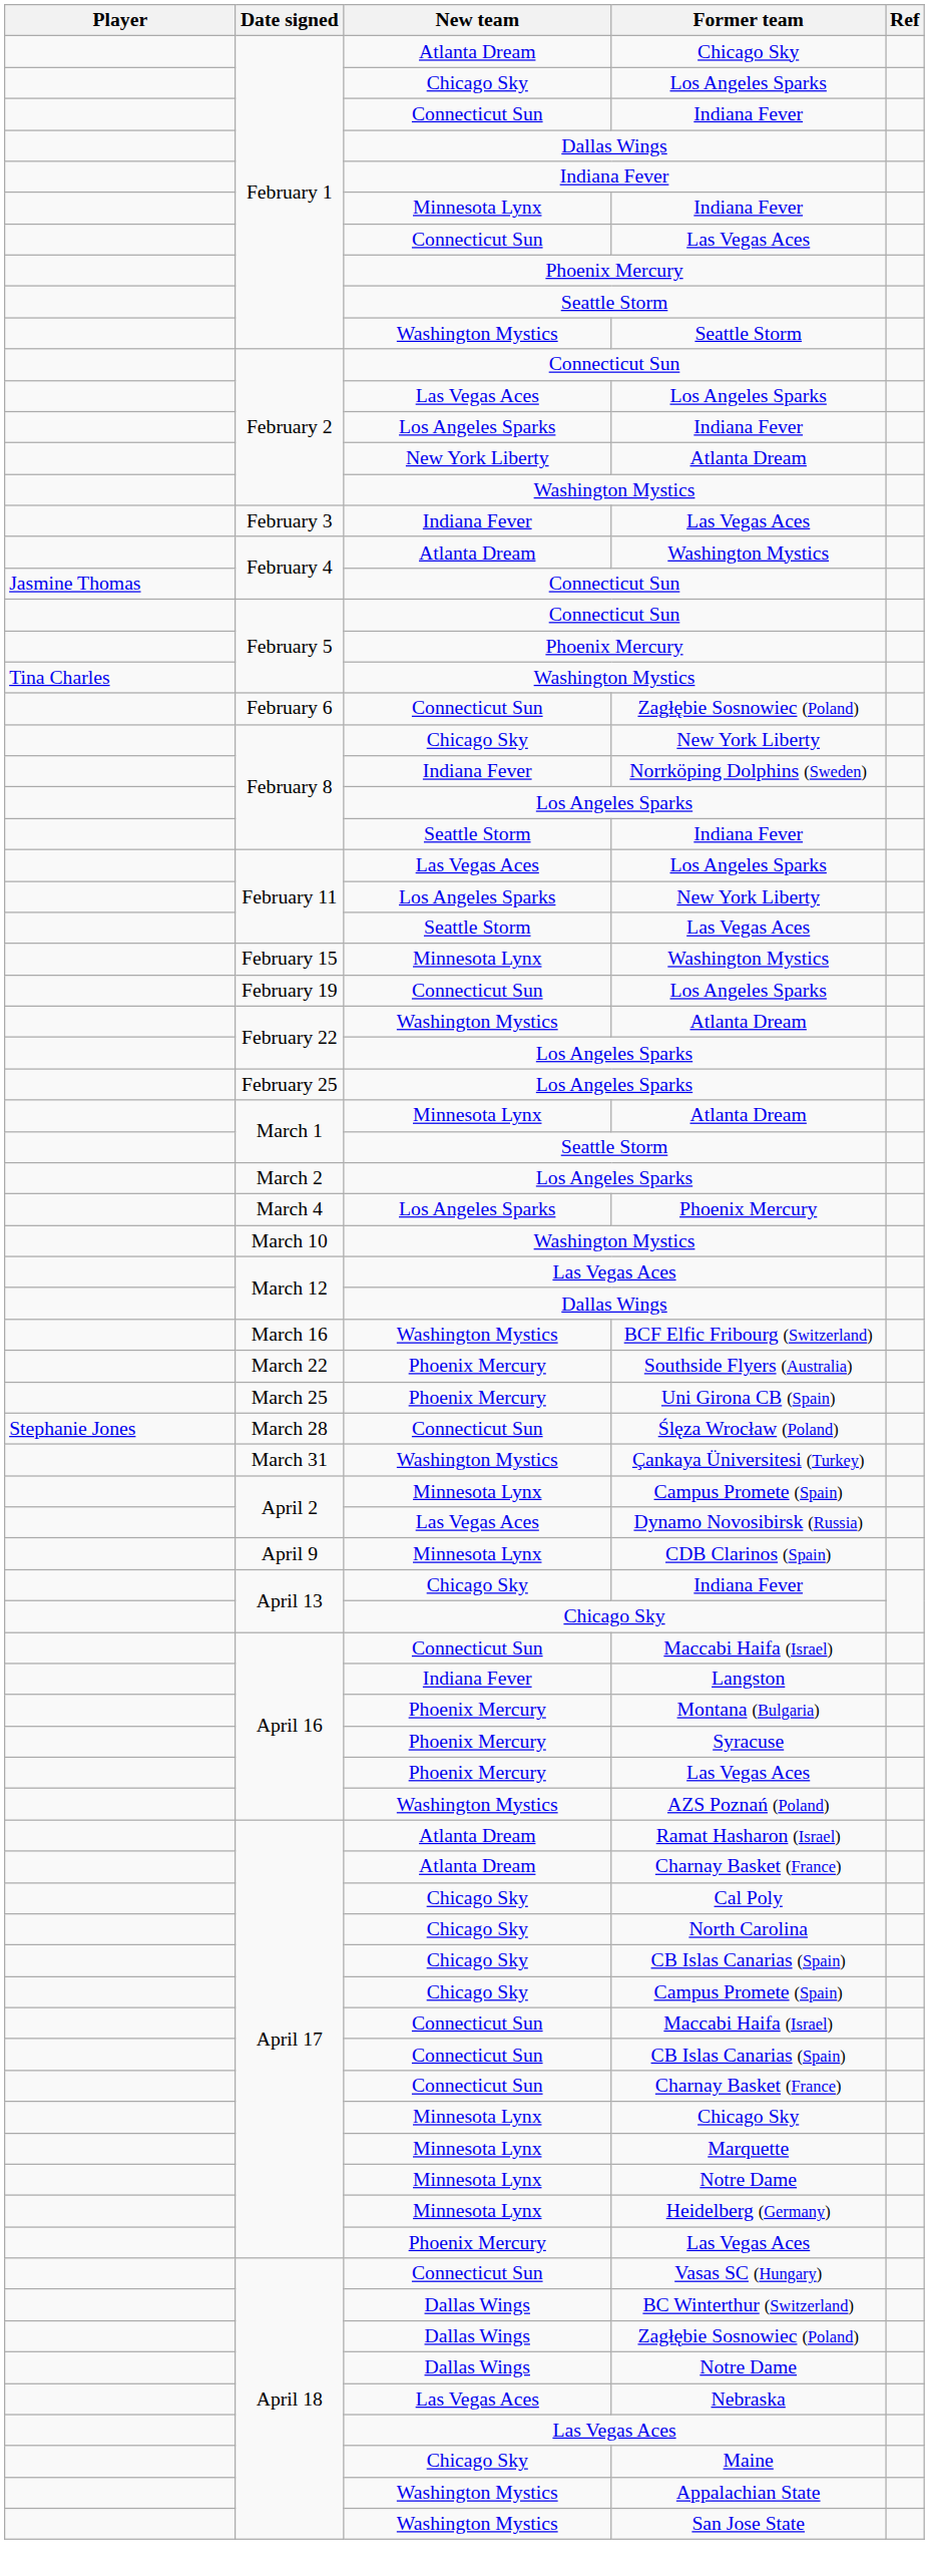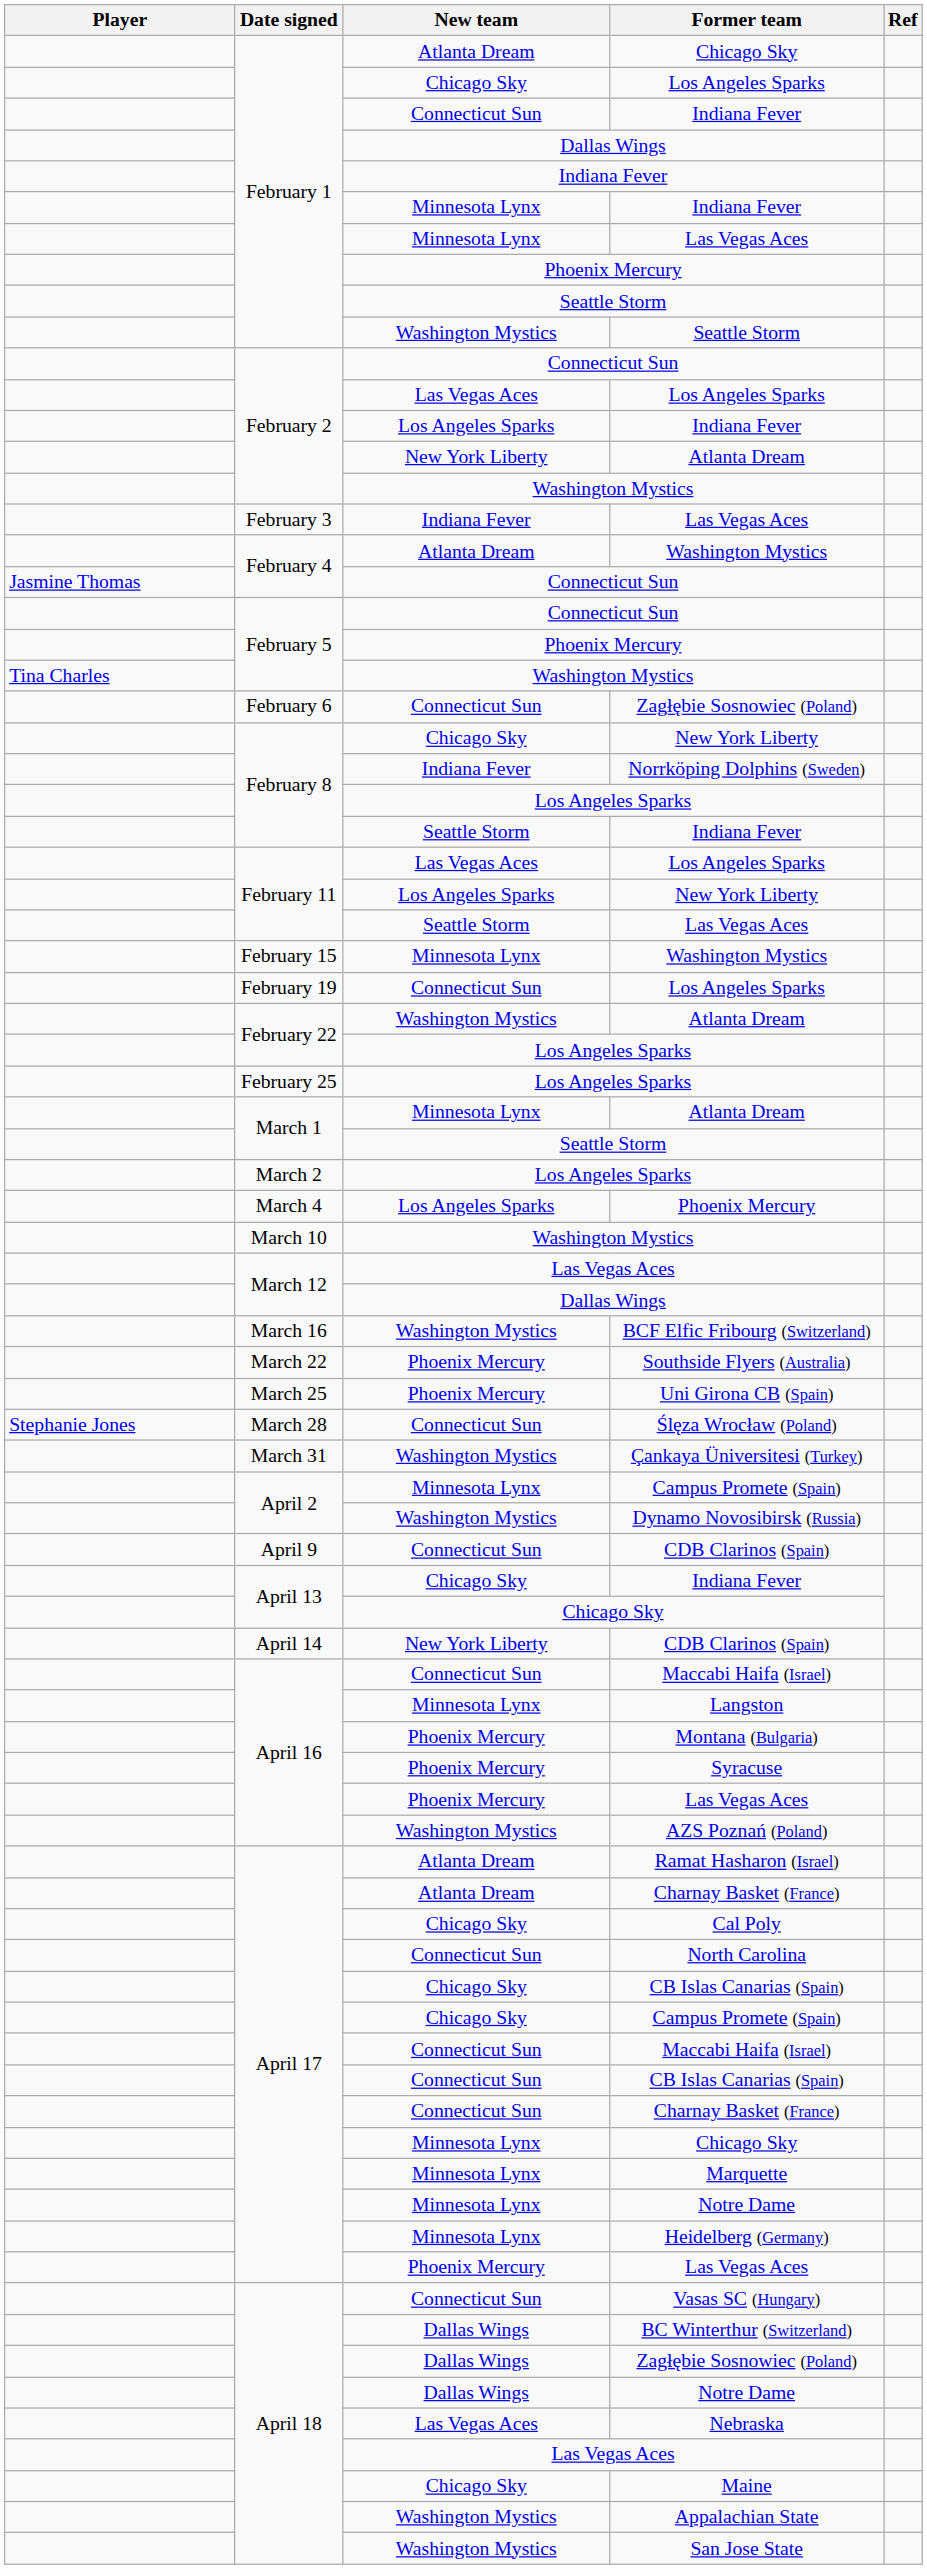February 1 / Las Vegas Aces | New team: Connecticut Sun -> Minnesota Lynx
Dynamo Novosibirsk (Russia) | New team: Las Vegas Aces -> Washington Mystics
April 9 / CDB Clarinos (Spain) | New team: Minnesota Lynx -> Connecticut Sun
+ row: April 14 | New York Liberty | CDB Clarinos (Spain)
Langston | New team: Indiana Fever -> Minnesota Lynx
North Carolina | New team: Chicago Sky -> Connecticut Sun
